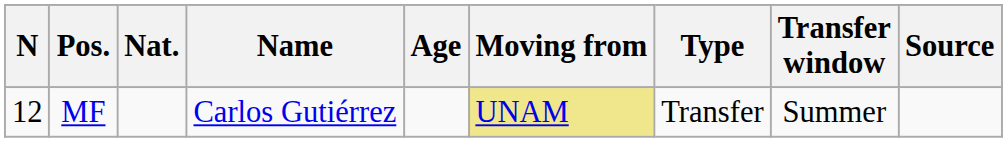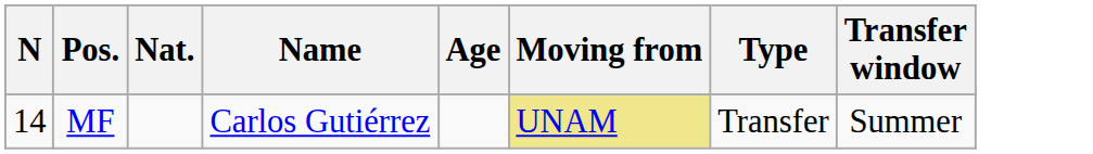- column: Source
MF | N: 12 -> 14
